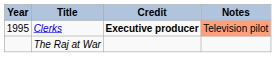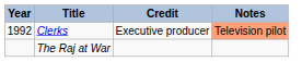Clerks | Year: 1995 -> 1992
Clerks | Credit: bold -> normal
